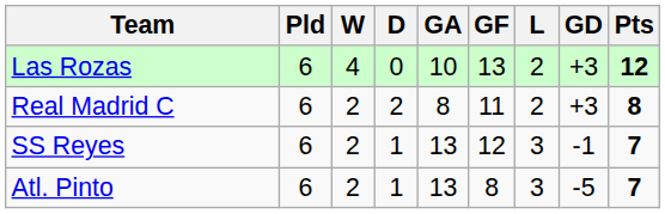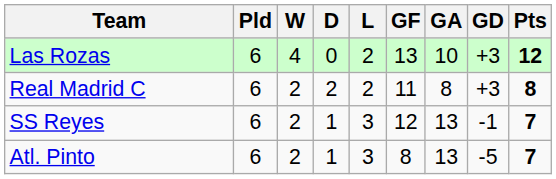columns swapped: L <-> GA
